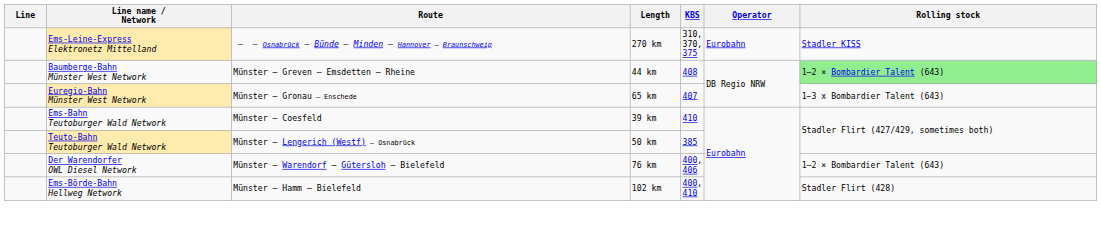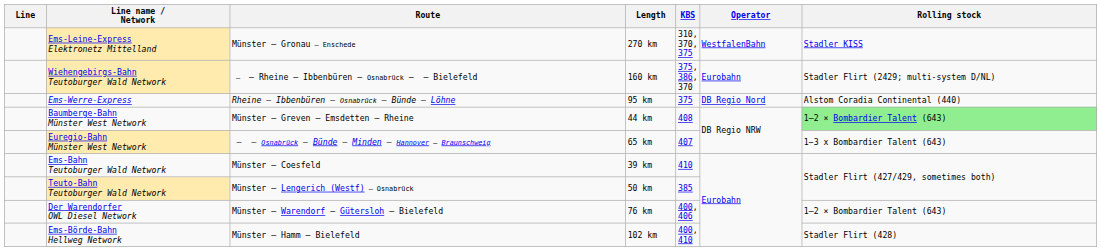Ems-Leine-Express Elektronetz Mittelland | Route: – – Osnabrück – Bünde – Minden – Hannover – Braunschweig -> Münster – Gronau – Enschede
Ems-Leine-Express Elektronetz Mittelland | Operator: Eurobahn -> WestfalenBahn
+ row: Wiehengebirgs-Bahn Teutoburger Wald Network | – – Rheine – Ibbenbüren – Osnabrück – – Bielefeld | 160 km | 375, 386, 370 | Eurobahn | Stadler Flirt (2429; multi-system D/NL)
+ row: Ems-Werre-Express | Rheine – Ibbenbüren – Osnabrück – Bünde – Löhne | 95 km | 375 | DB Regio Nord | Alstom Coradia Continental (440)
Euregio-Bahn Münster West Network | Route: Münster – Gronau – Enschede -> – – Osnabrück – Bünde – Minden – Hannover – Braunschweig
